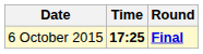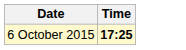- column: Round | Final
